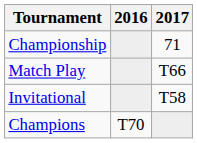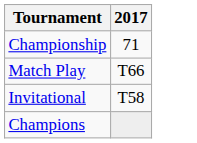- column: 2016 | T70
